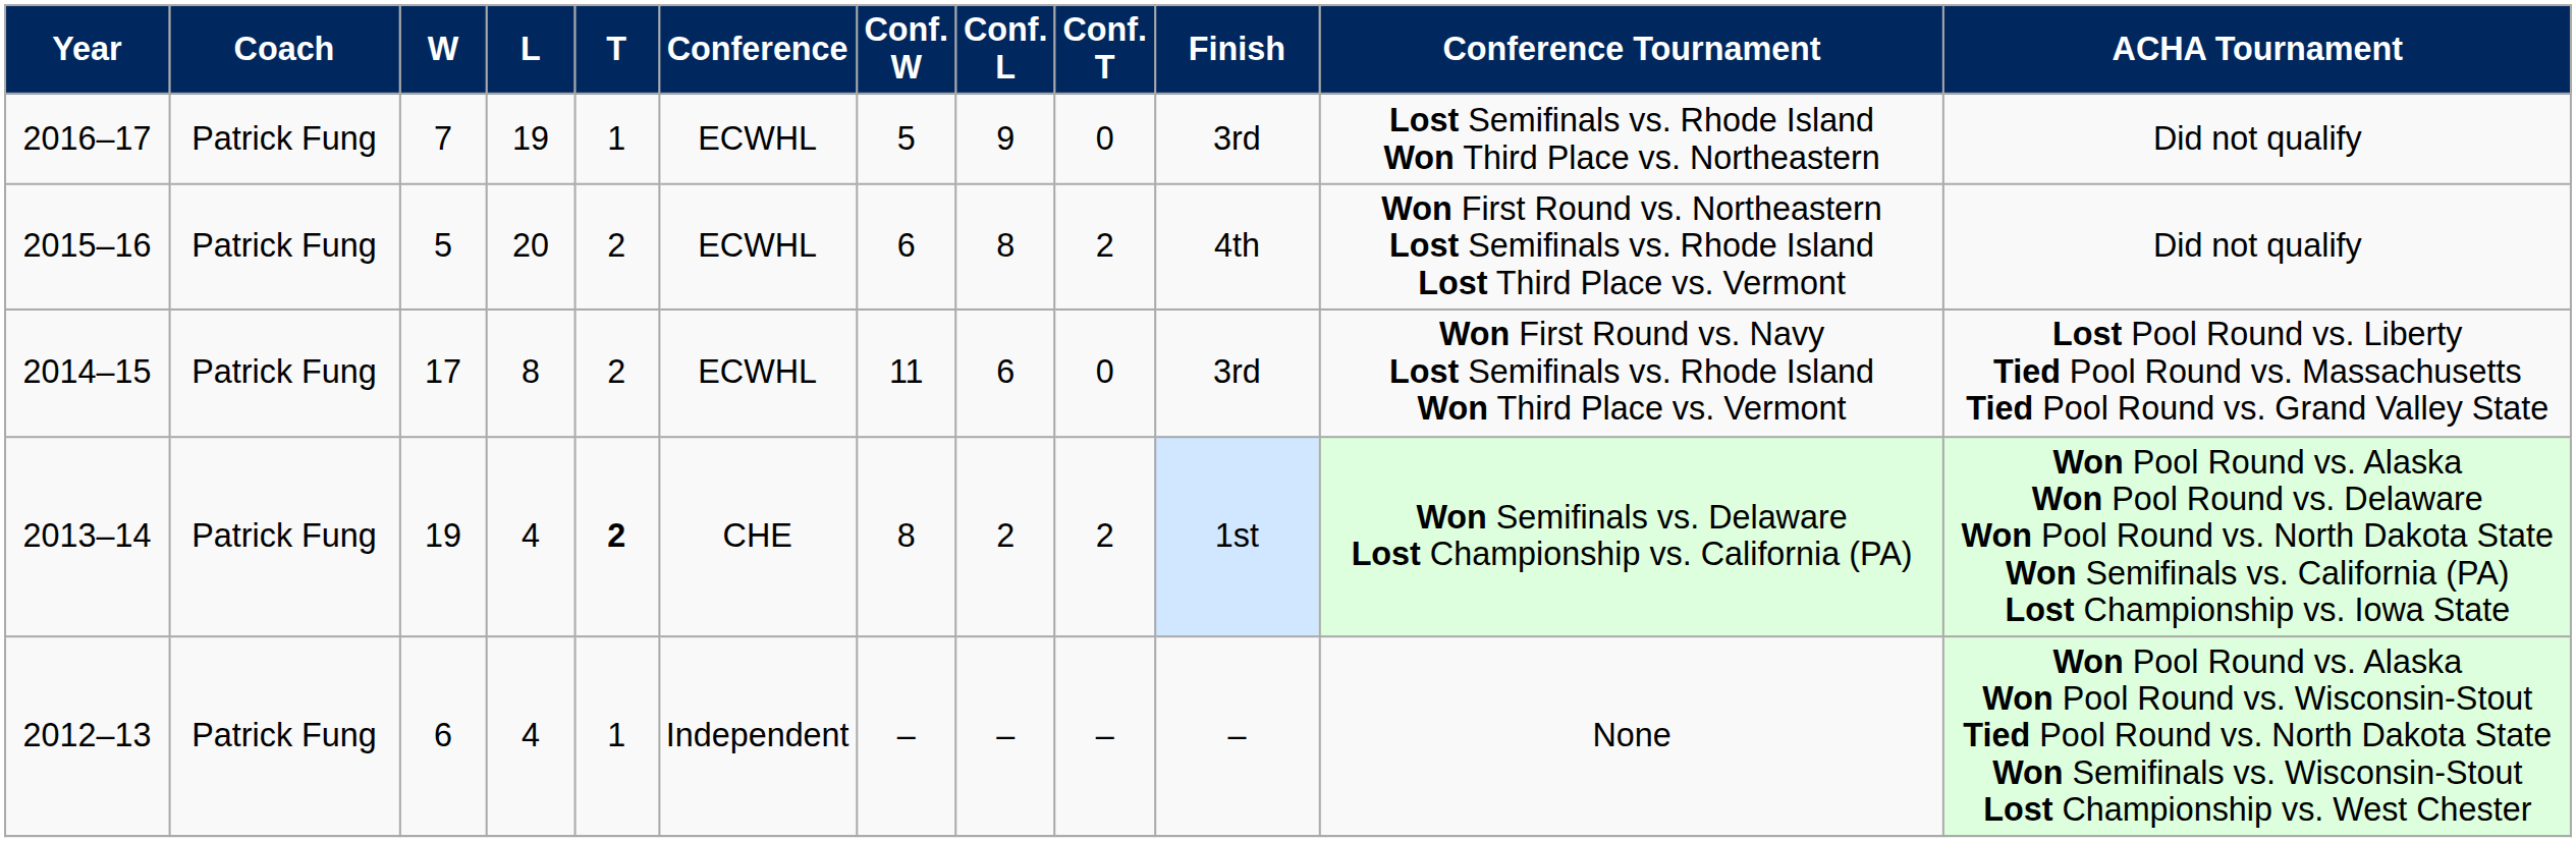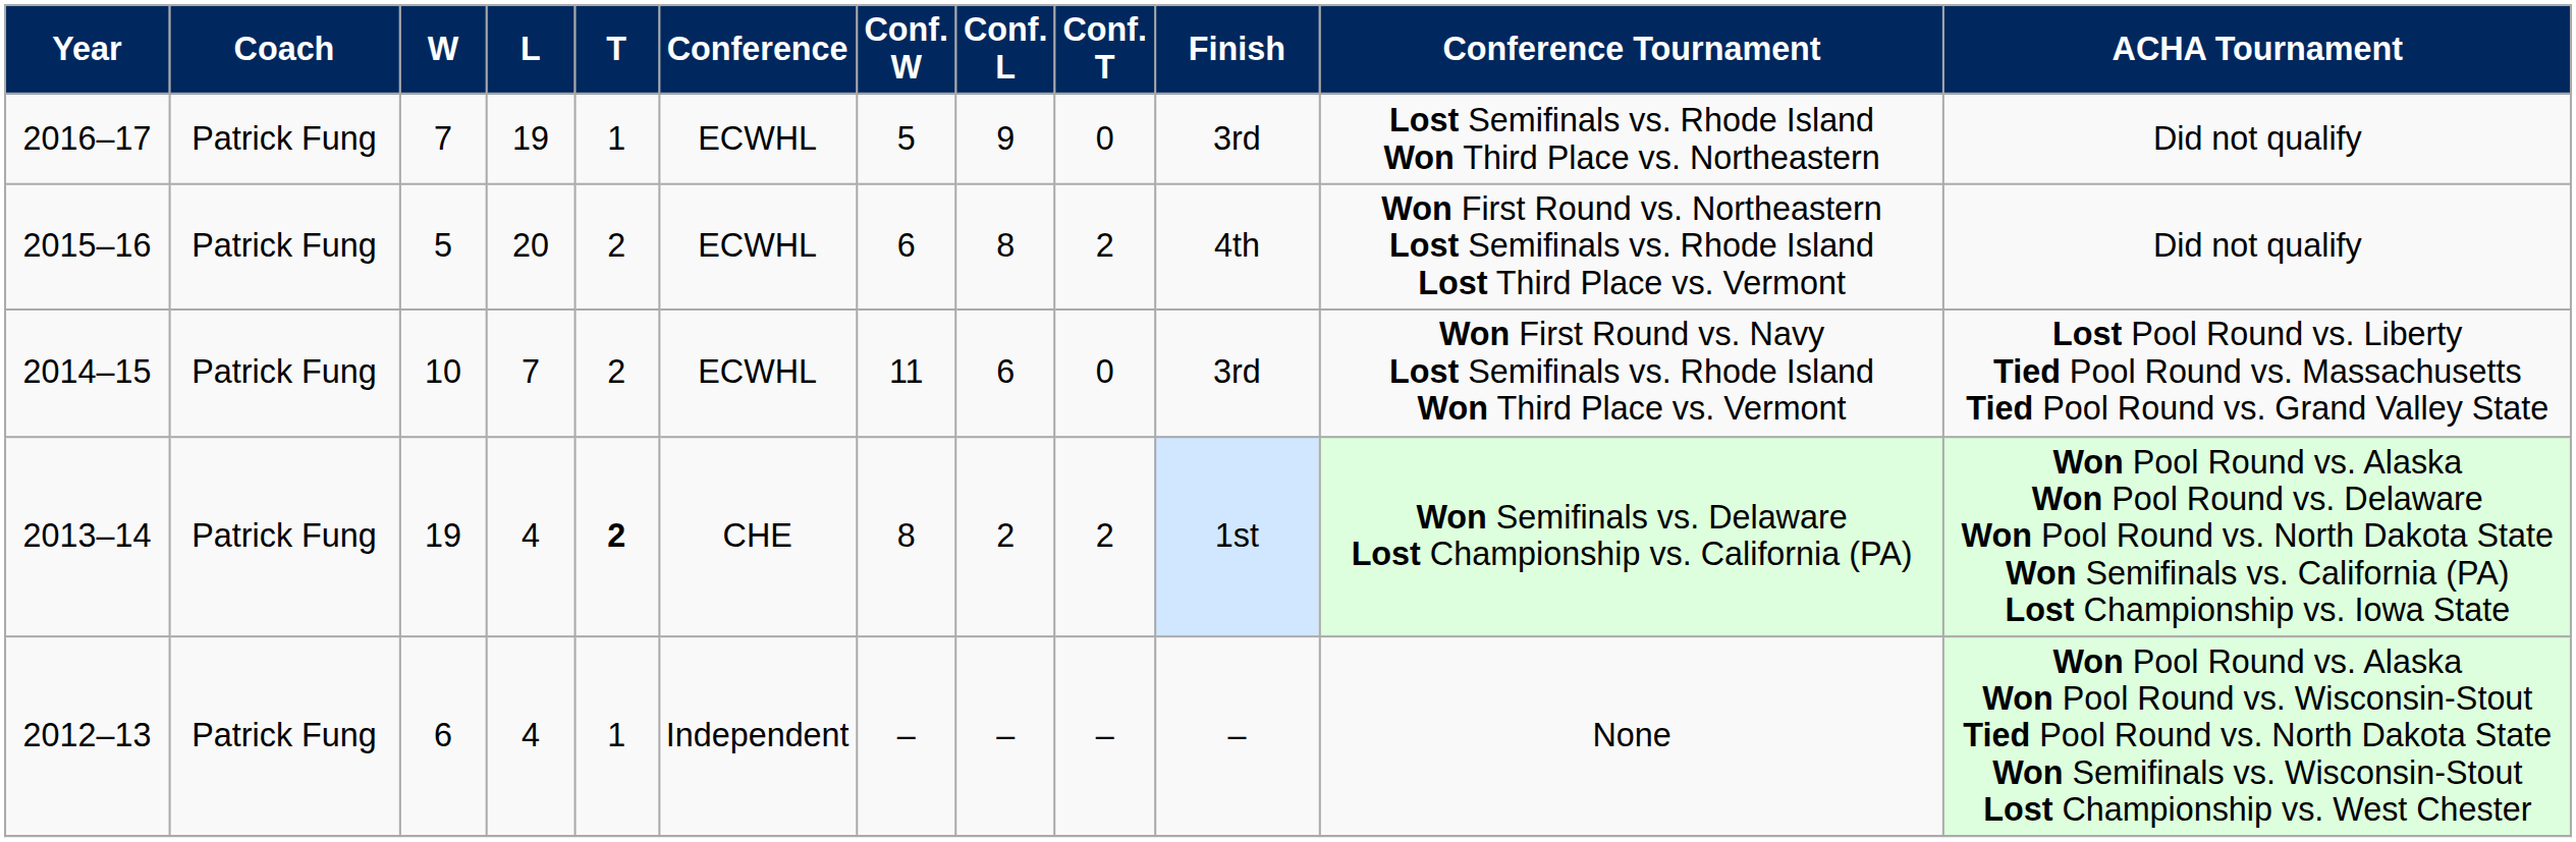2014–15 | W: 17 -> 10
2014–15 | L: 8 -> 7
